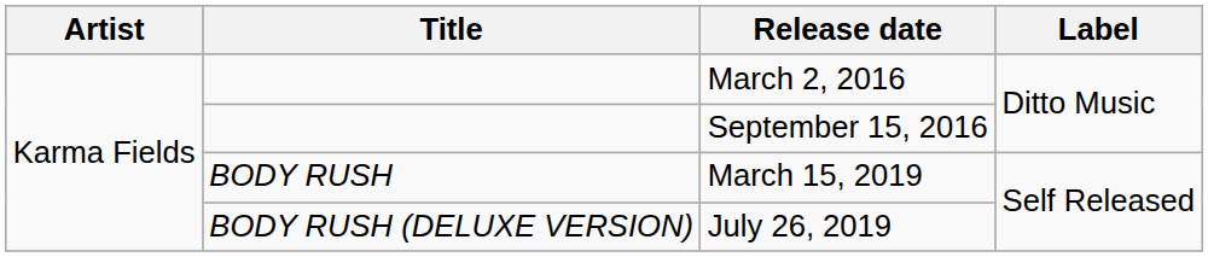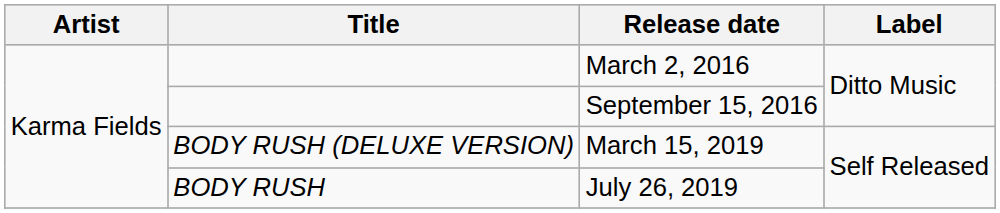March 15, 2019 | Title: BODY RUSH -> BODY RUSH (DELUXE VERSION)
July 26, 2019 | Title: BODY RUSH (DELUXE VERSION) -> BODY RUSH
